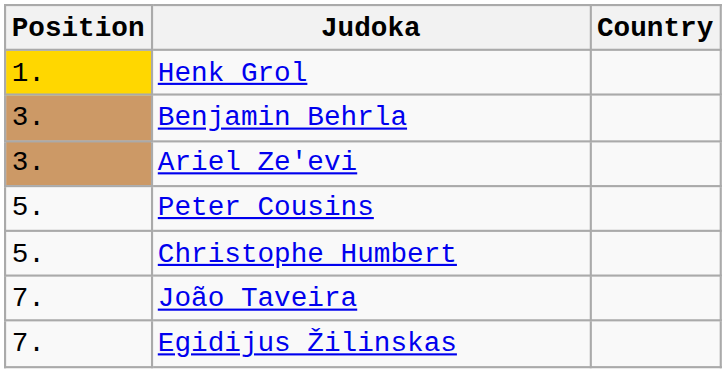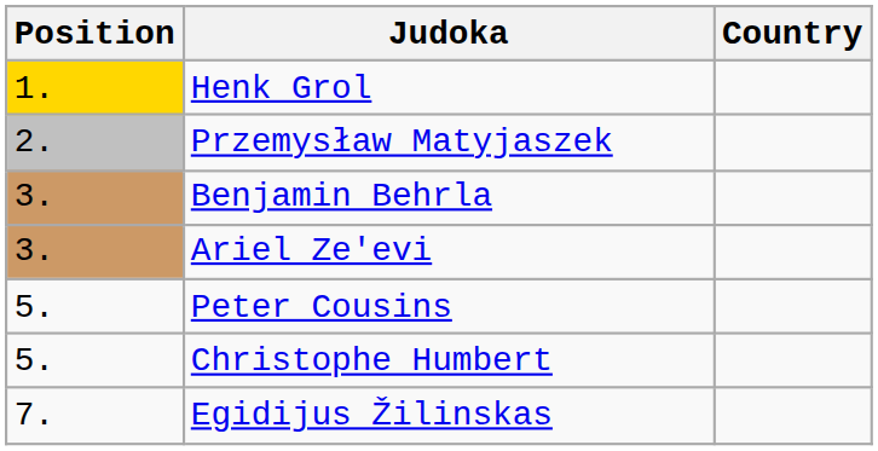+ row: 2. | Przemysław Matyjaszek
- row: 7. | João Taveira
